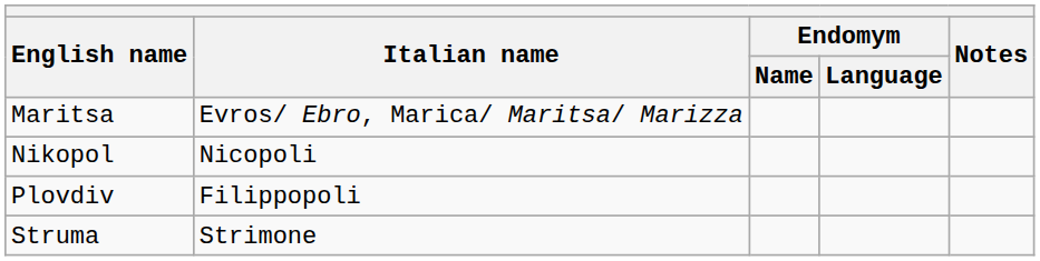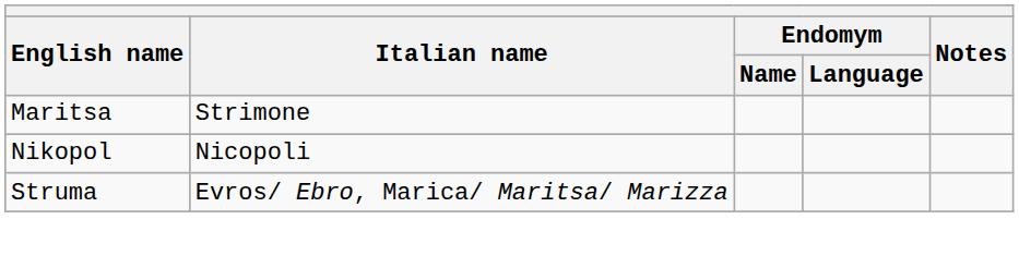Maritsa | Italian name: Evros/ Ebro, Marica/ Maritsa/ Marizza -> Strimone
- row: Plovdiv | Filippopoli
Struma | Italian name: Strimone -> Evros/ Ebro, Marica/ Maritsa/ Marizza
